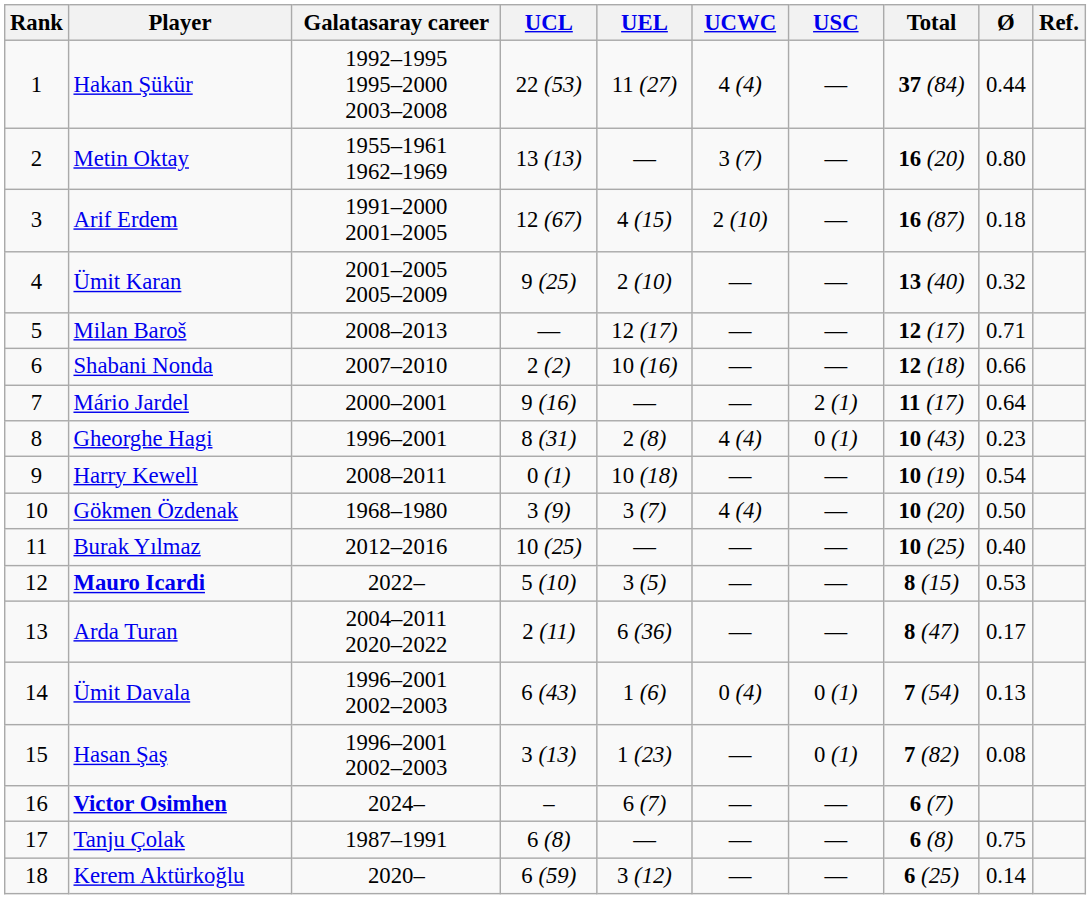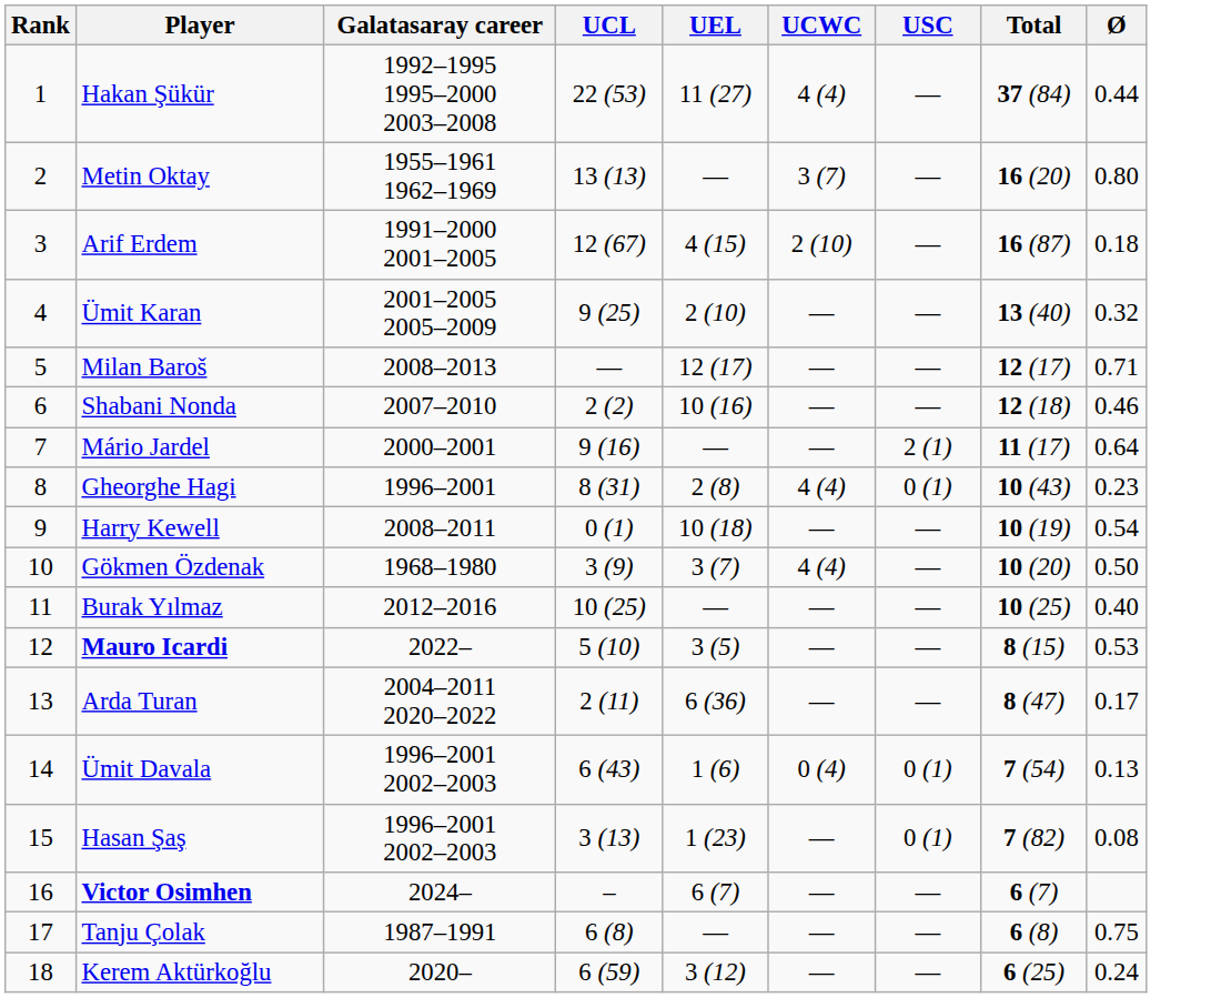- column: Ref.
Shabani Nonda | Ø: 0.66 -> 0.46
Kerem Aktürkoğlu | Ø: 0.14 -> 0.24
